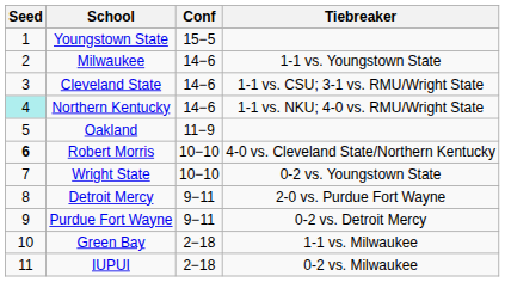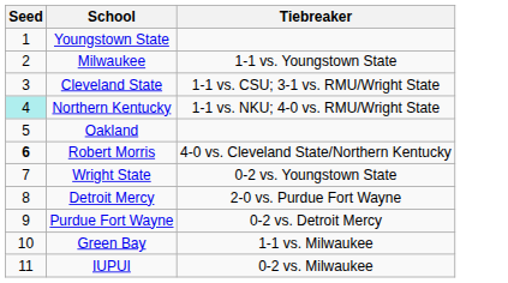- column: Conf | 15−5 | 14−6 | 14−6 | 14−6 | 11−9 | 10−10 | 10−10 | 9−11 | 9−11 | 2−18 | 2−18
